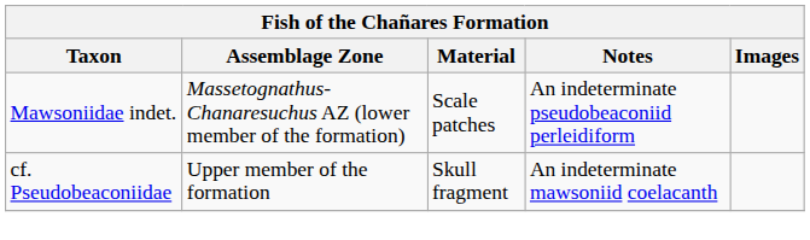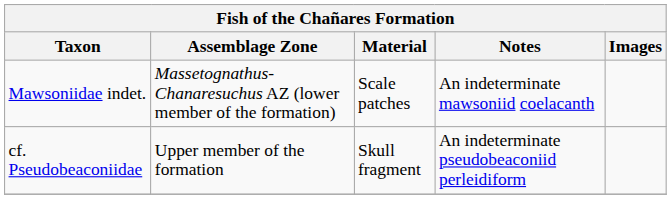Mawsoniidae indet. | Notes: An indeterminate pseudobeaconiid perleidiform -> An indeterminate mawsoniid coelacanth
cf. Pseudobeaconiidae | Notes: An indeterminate mawsoniid coelacanth -> An indeterminate pseudobeaconiid perleidiform
